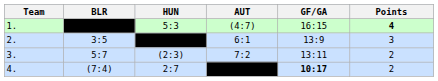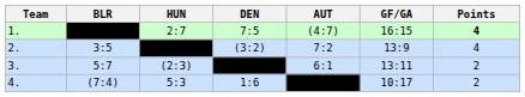+ column: DEN | 7:5 | (3:2) | 1:6
1. | HUN: 5:3 -> 2:7
2. | AUT: 6:1 -> 7:2
2. | Points: 3 -> 4
3. | AUT: 7:2 -> 6:1
4. | HUN: 2:7 -> 5:3
4. | GF/GA: bold -> normal
